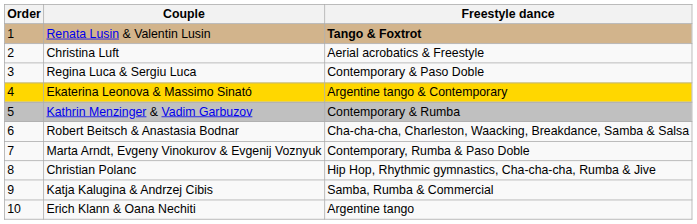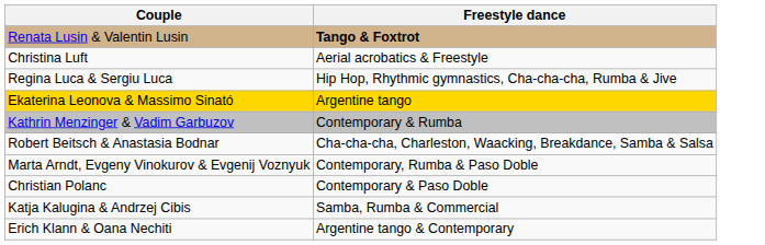- column: Order | 1 | 2 | 3 | 4 | 5 | 6 | 7 | 8 | 9 | 10
Regina Luca & Sergiu Luca | Freestyle dance: Contemporary & Paso Doble -> Hip Hop, Rhythmic gymnastics, Cha-cha-cha, Rumba & Jive
Ekaterina Leonova & Massimo Sinató | Freestyle dance: Argentine tango & Contemporary -> Argentine tango
Christian Polanc | Freestyle dance: Hip Hop, Rhythmic gymnastics, Cha-cha-cha, Rumba & Jive -> Contemporary & Paso Doble
Erich Klann & Oana Nechiti | Freestyle dance: Argentine tango -> Argentine tango & Contemporary
